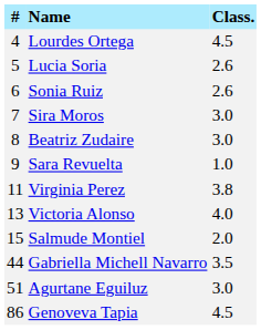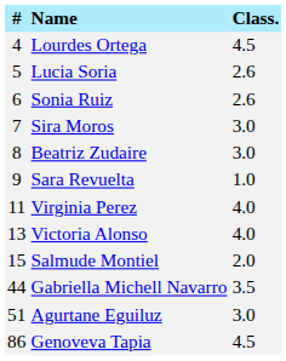Virginia Perez | Class.: 3.8 -> 4.0
